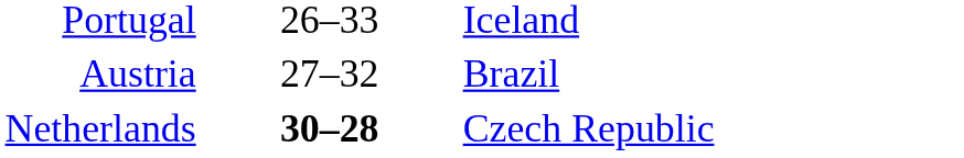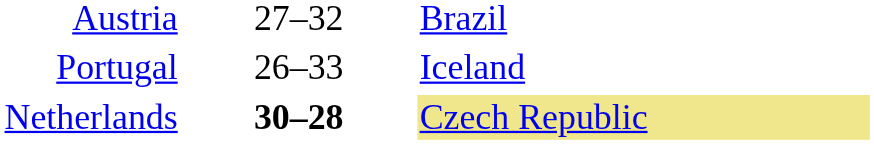rows swapped: Portugal <-> Austria
Netherlands | column 3: no background -> khaki background
